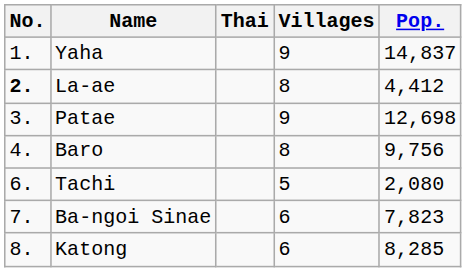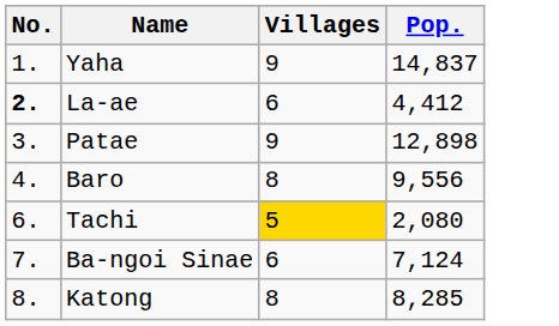- column: Thai
La-ae | Villages: 8 -> 6
Patae | Pop.: 12,698 -> 12,898
Baro | Pop.: 9,756 -> 9,556
Tachi | Villages: no background -> gold background
Ba-ngoi Sinae | Pop.: 7,823 -> 7,124
Katong | Villages: 6 -> 8
